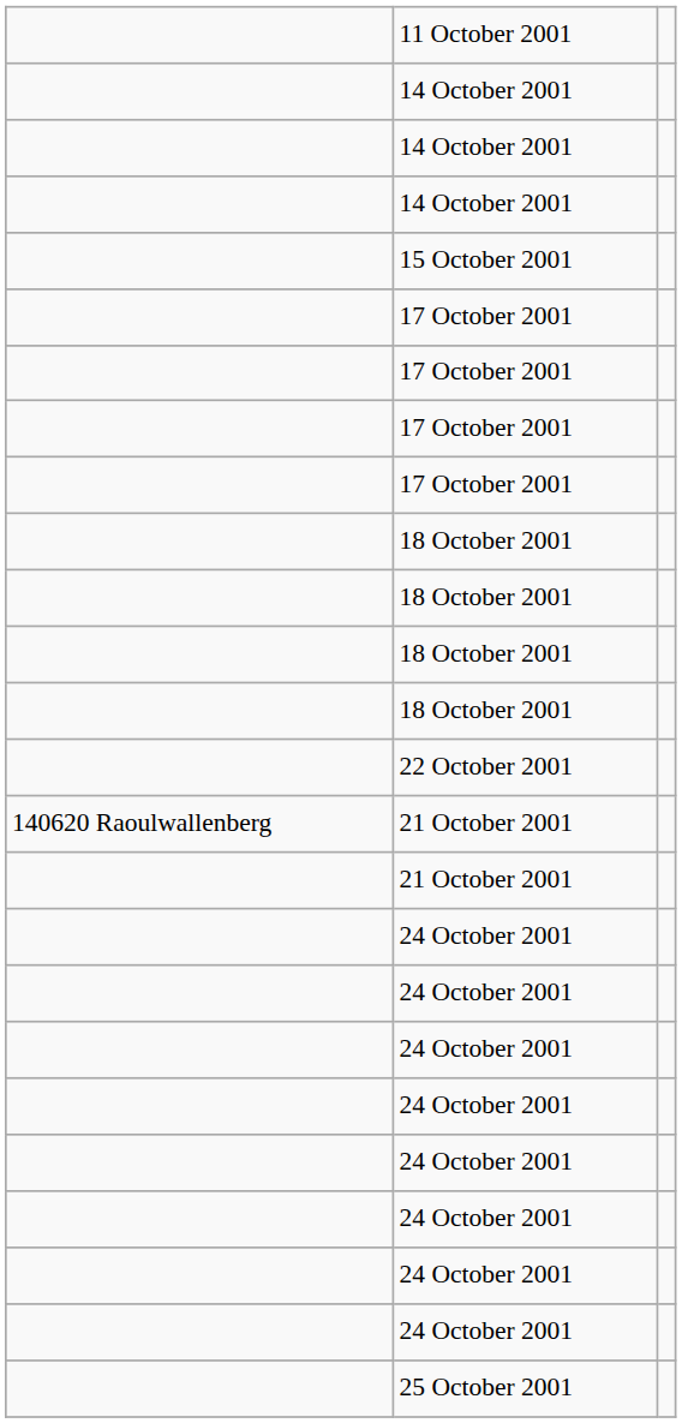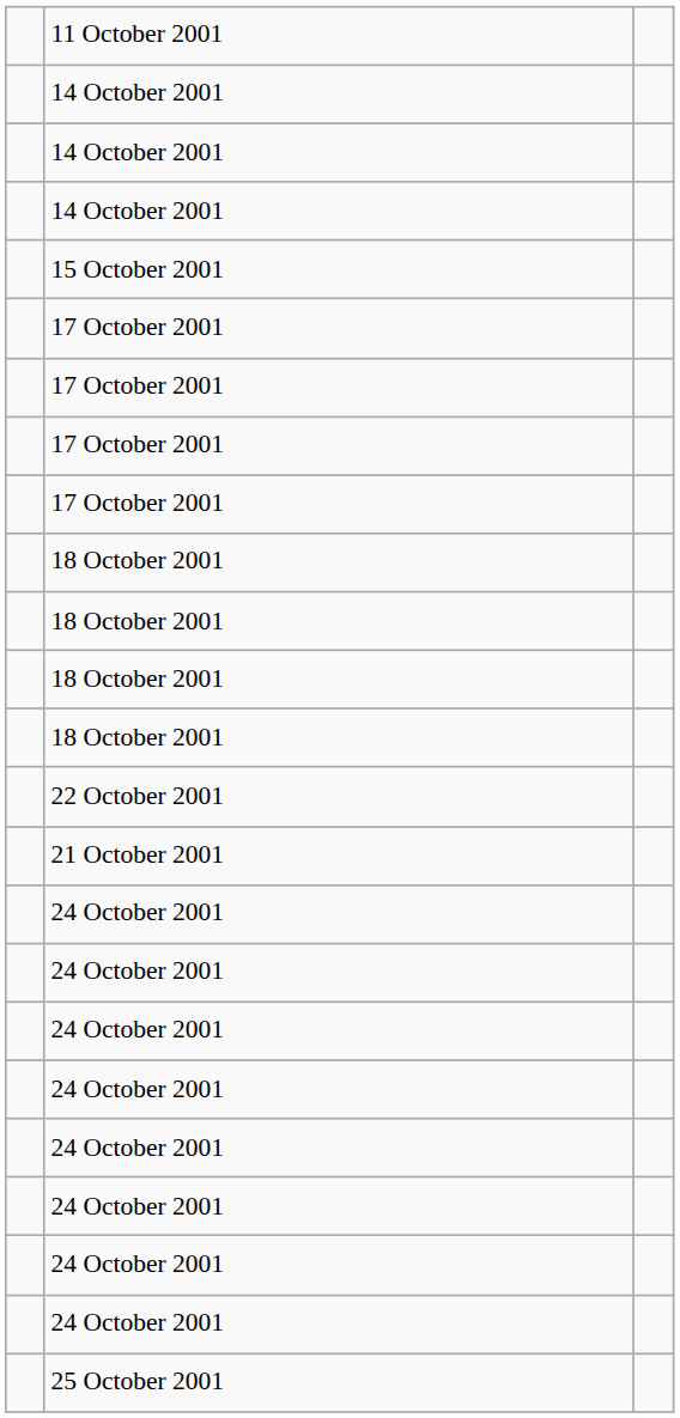- row: 140620 Raoulwallenberg | 21 October 2001
